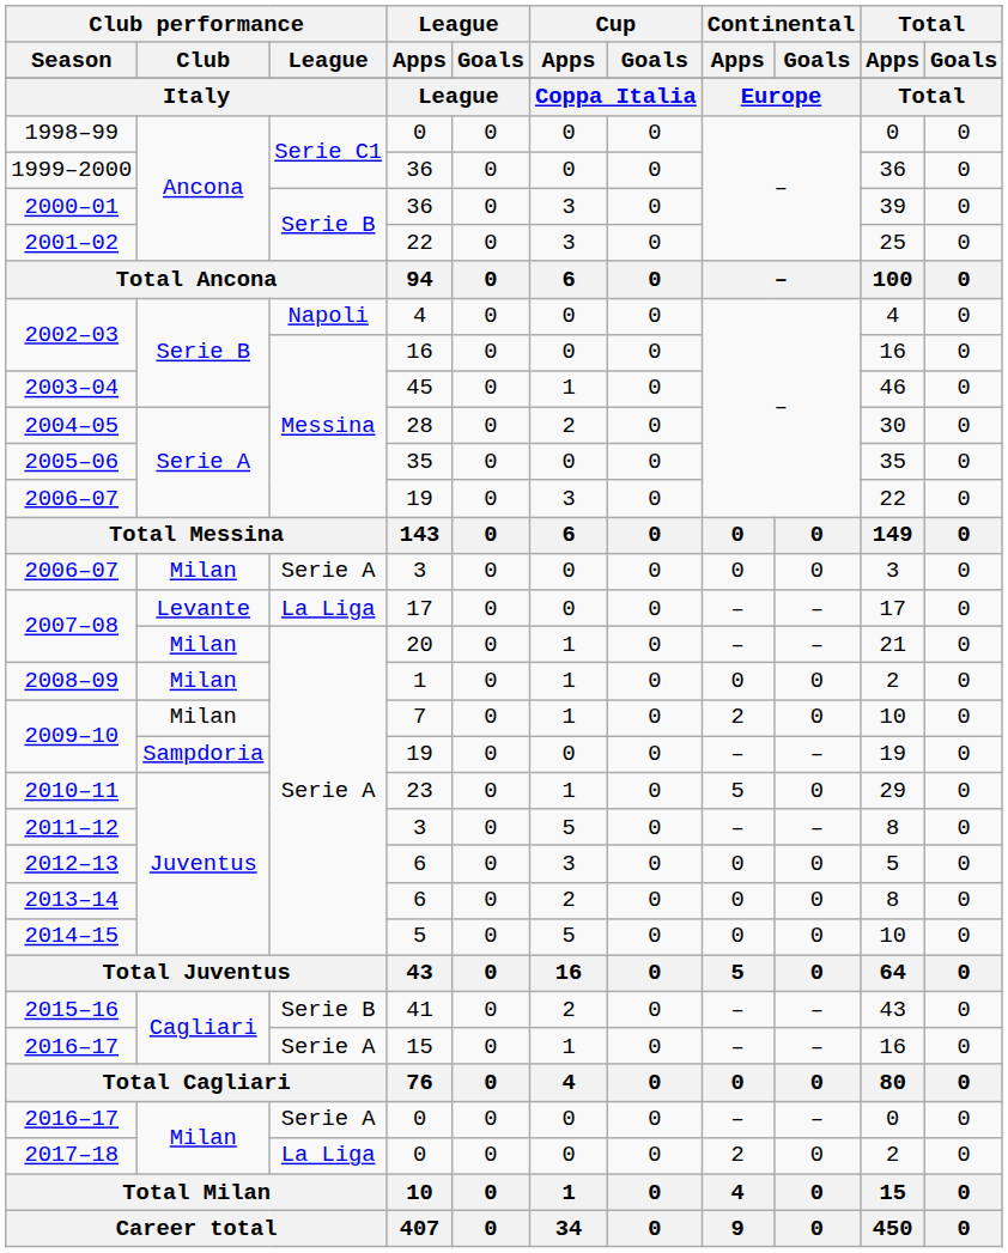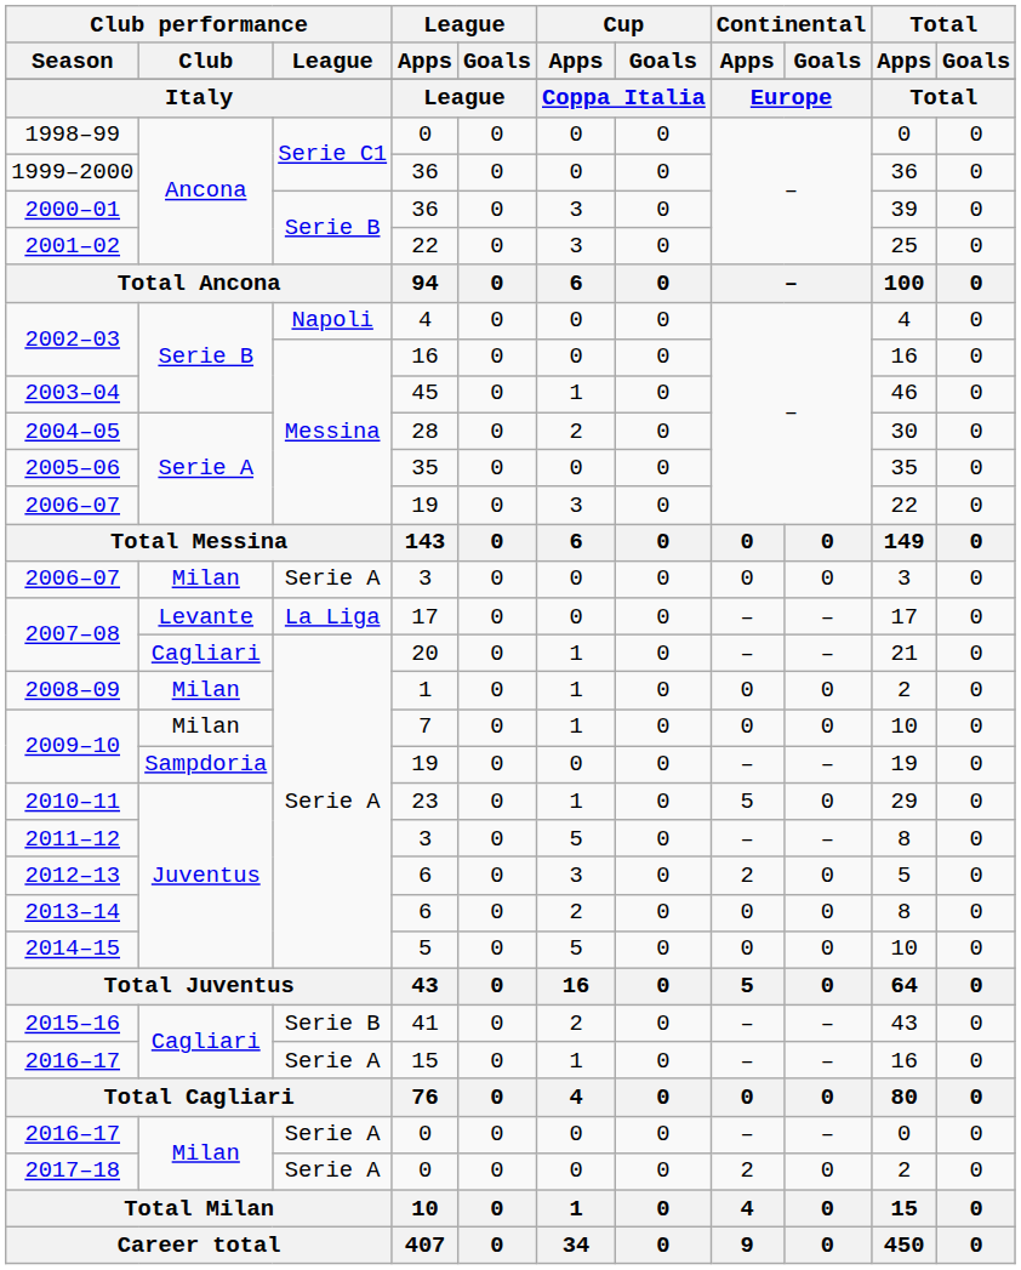2007–08 / 20 | Club performance / Club: Milan -> Cagliari
2009–10 / 7 | Continental / Apps: 2 -> 0
2012–13 | Continental / Apps: 0 -> 2
2017–18 | Club performance / League: La Liga -> Serie A
